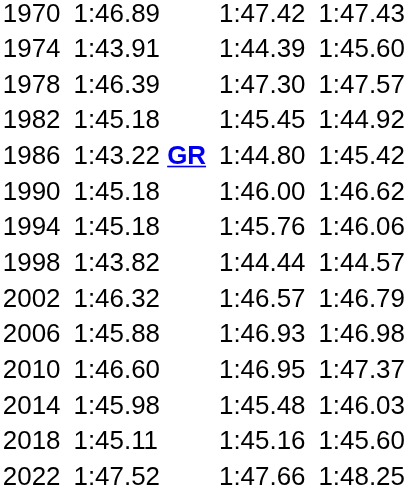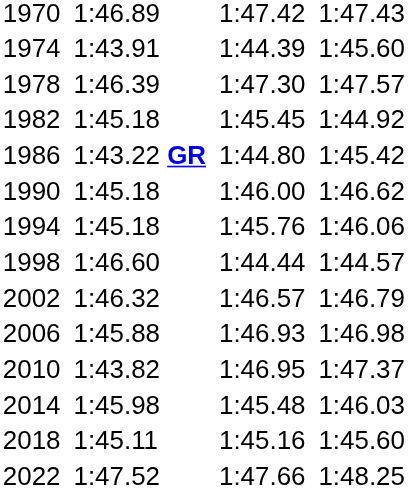1998 | column 3: 1:43.82 -> 1:46.60
2010 | column 3: 1:46.60 -> 1:43.82
